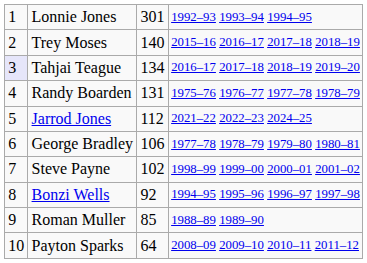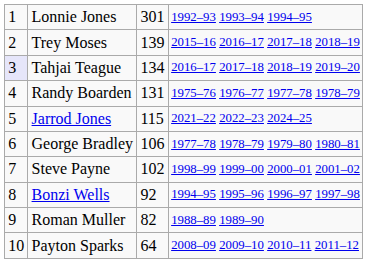Trey Moses | column 3: 140 -> 139
Jarrod Jones | column 3: 112 -> 115
Roman Muller | column 3: 85 -> 82
